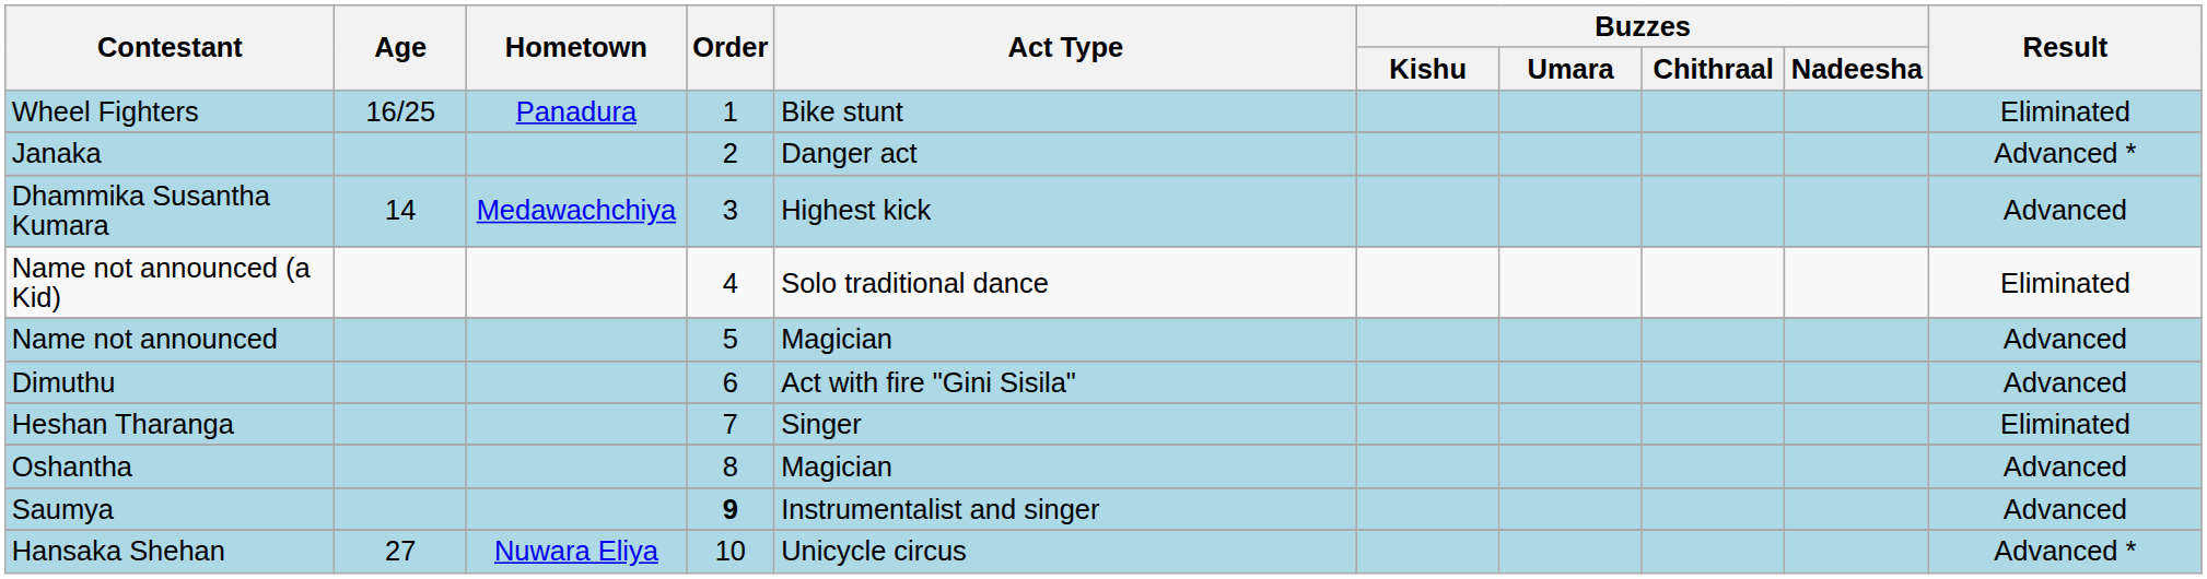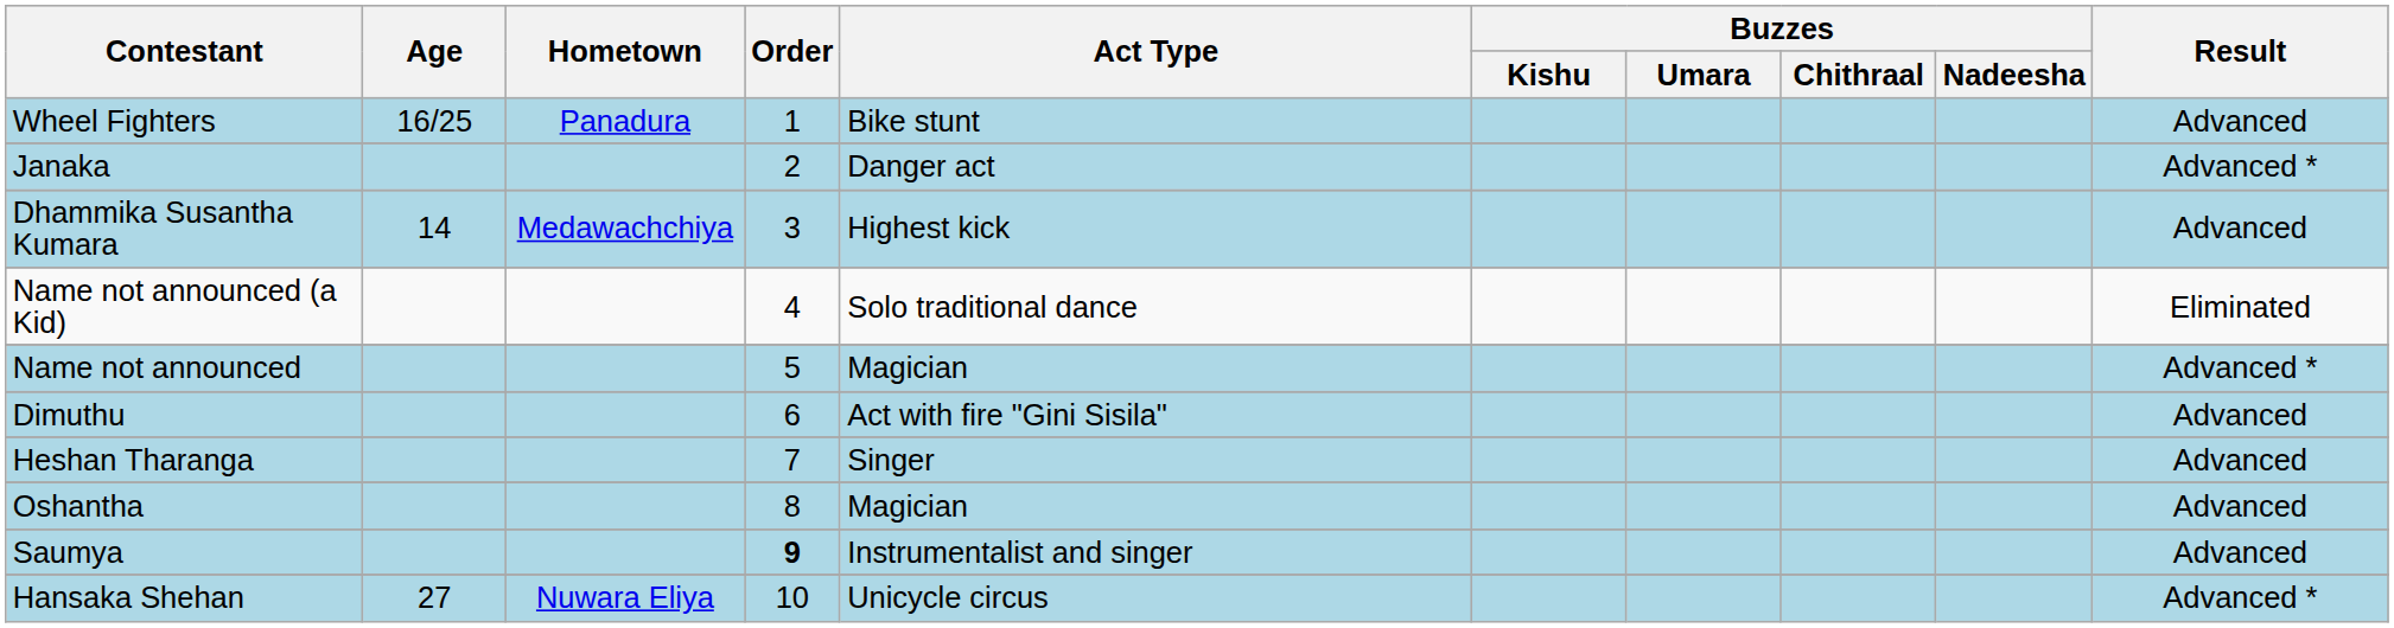Wheel Fighters | Result: Eliminated -> Advanced
Name not announced | Result: Advanced -> Advanced *
Heshan Tharanga | Result: Eliminated -> Advanced
